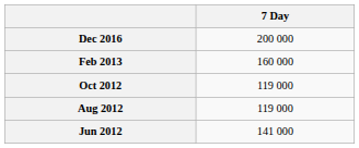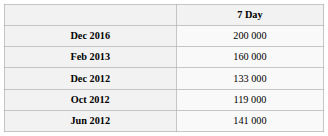+ row: Dec 2012 | 133 000
- row: Aug 2012 | 119 000
